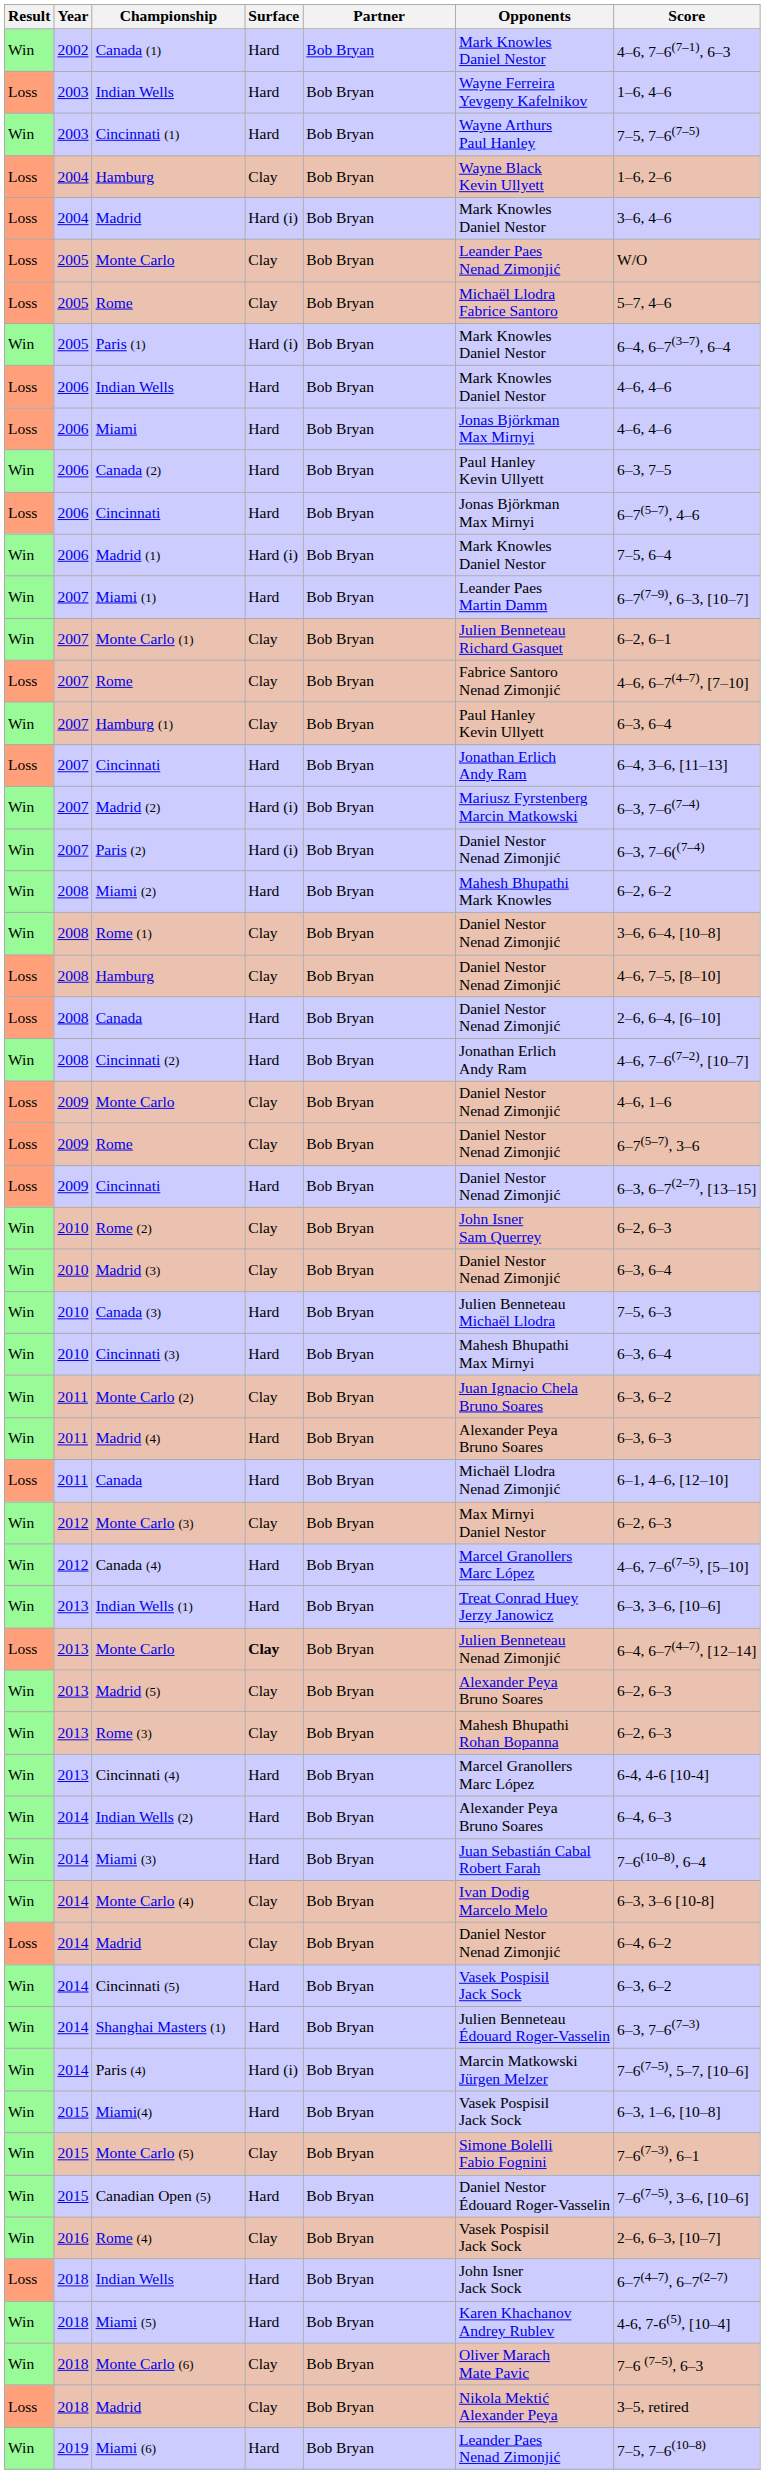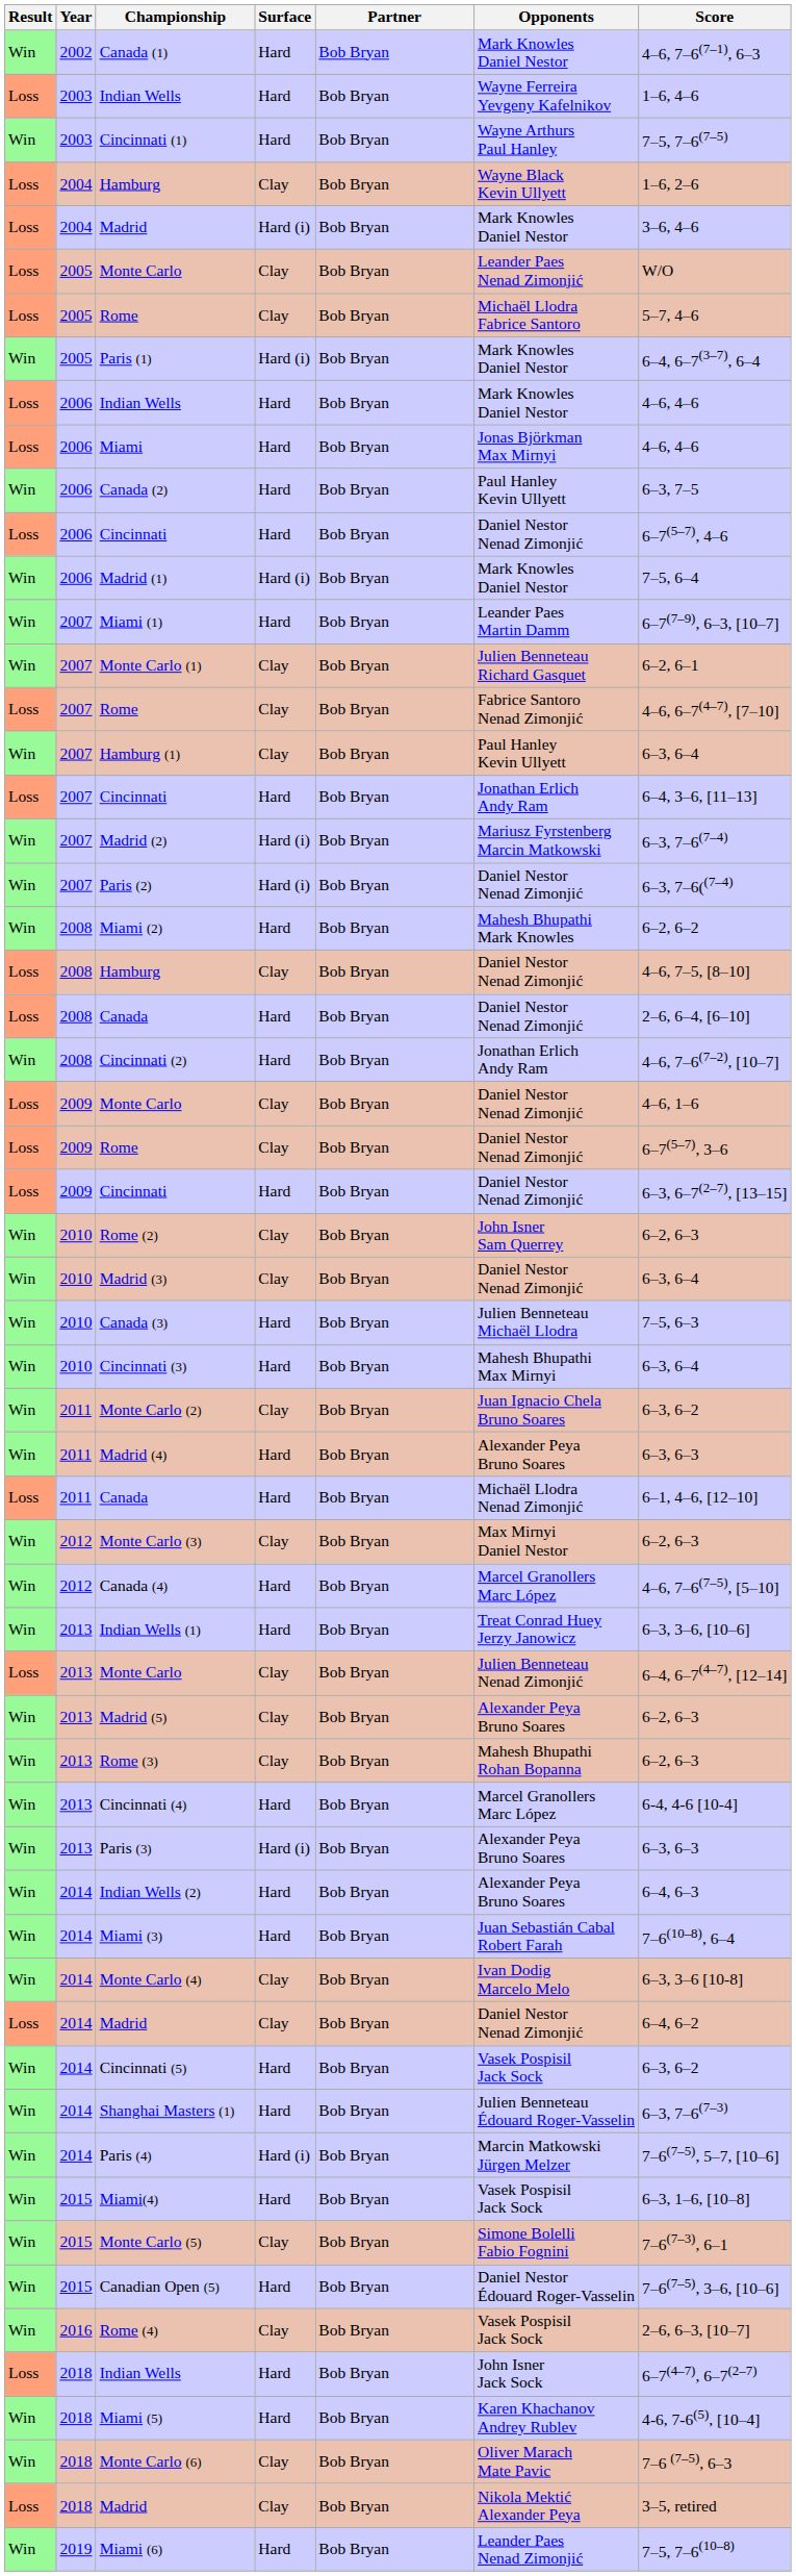2006 / Cincinnati | Opponents: Jonas Björkman Max Mirnyi -> Daniel Nestor Nenad Zimonjić
- row: Win | 2008 | Rome (1) | Clay | Bob Bryan | Daniel Nestor Nenad Zimonjić | 3–6, 6–4, [10–8]
2013 / Monte Carlo | Surface: bold -> normal
+ row: Win | 2013 | Paris (3) | Hard (i) | Bob Bryan | Alexander Peya Bruno Soares | 6–3, 6–3
